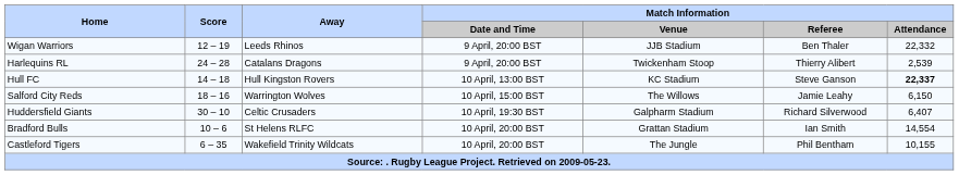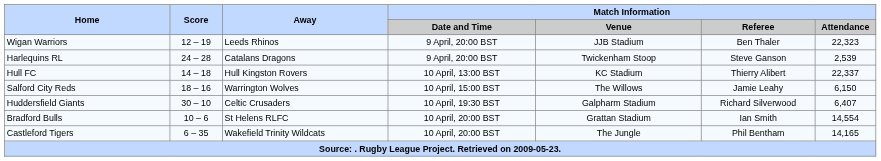Wigan Warriors | Match Information / Attendance: 22,332 -> 22,323
Harlequins RL | Match Information / Referee: Thierry Alibert -> Steve Ganson
Hull FC | Match Information / Referee: Steve Ganson -> Thierry Alibert
Hull FC | Match Information / Attendance: bold -> normal
Castleford Tigers | Match Information / Attendance: 10,155 -> 14,165
